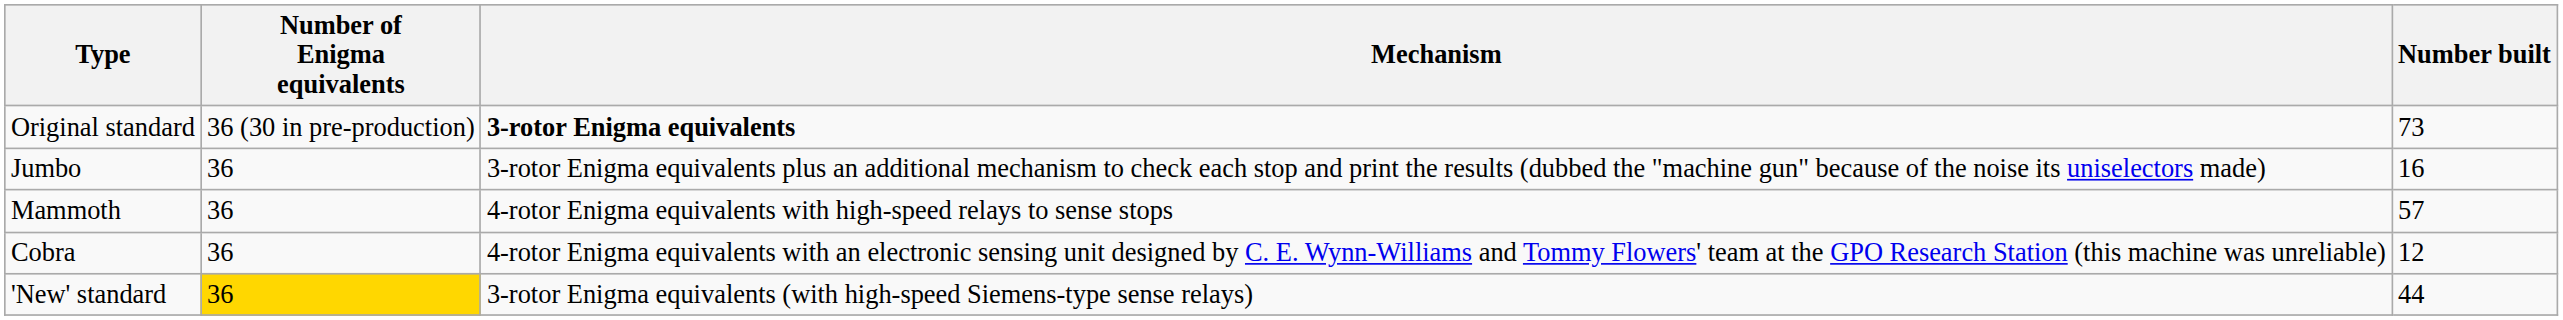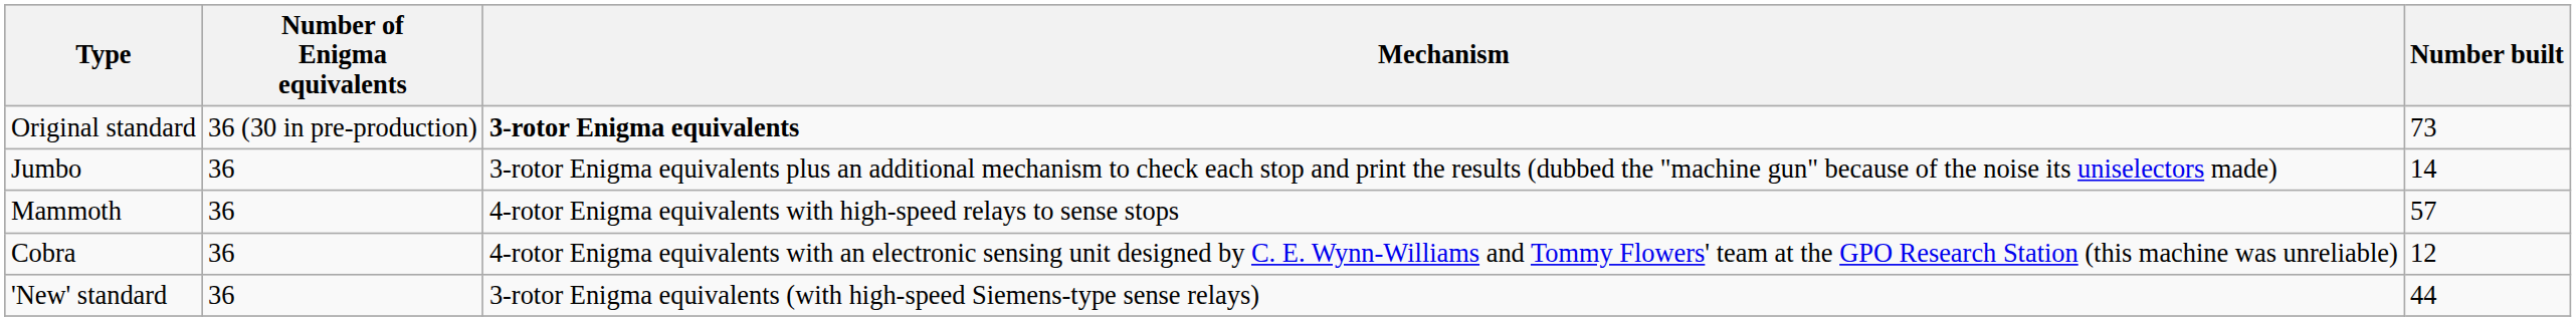Jumbo | Number built: 16 -> 14
'New' standard | Number of Enigma equivalents: gold background -> no background
